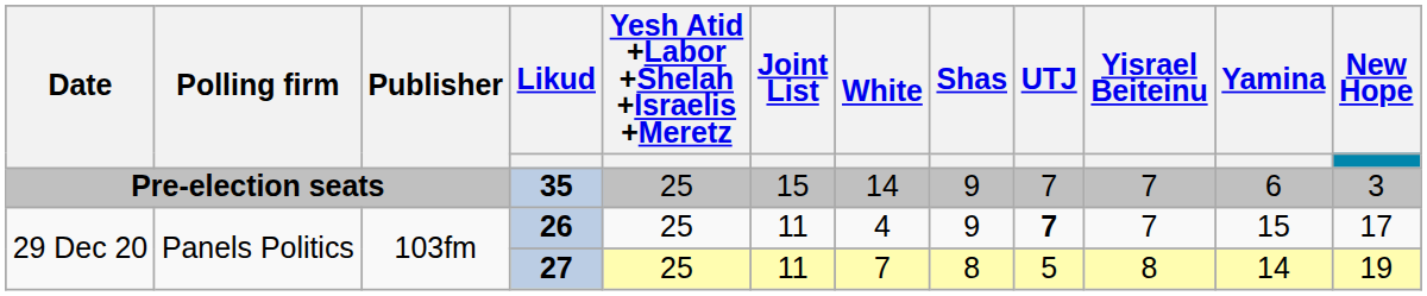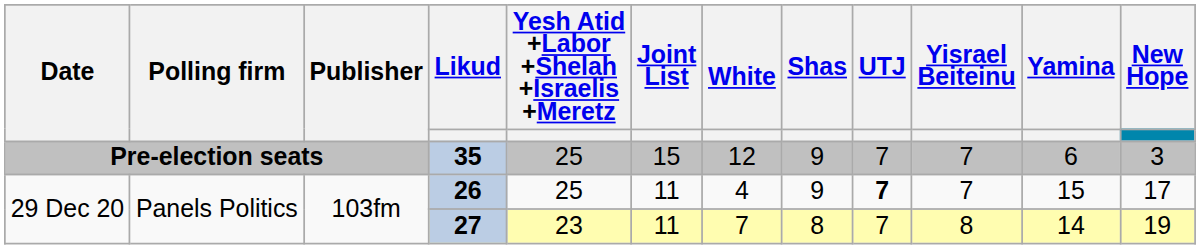35 | White: 14 -> 12
27 | Yesh Atid +Labor +Shelah +Israelis +Meretz: 25 -> 23
27 | UTJ: 5 -> 7
